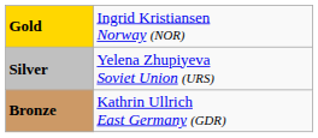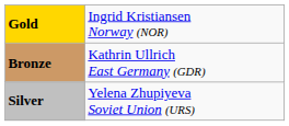rows swapped: Silver <-> Bronze
